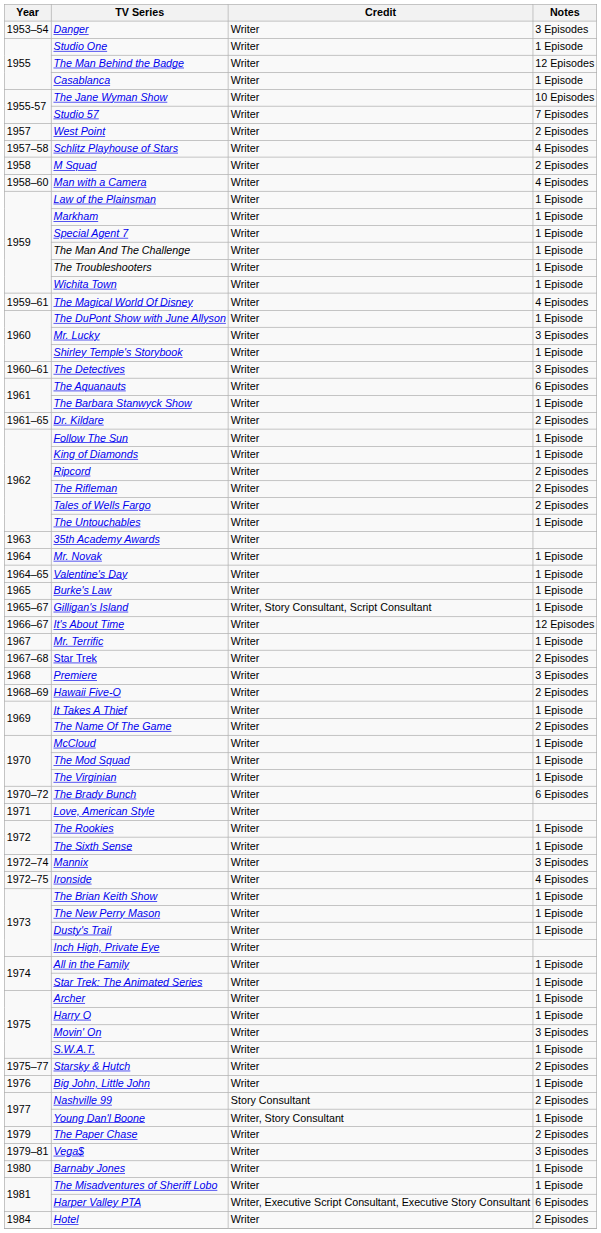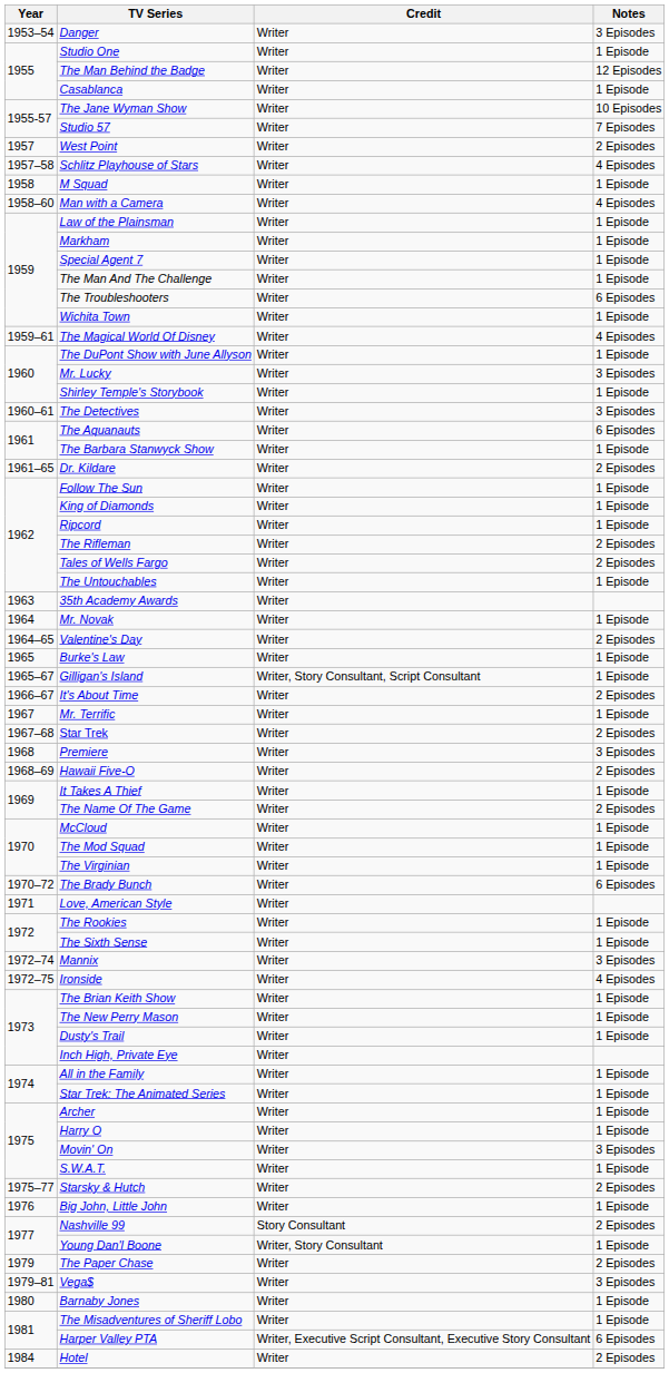M Squad | Notes: 2 Episodes -> 1 Episode
The Troubleshooters | Notes: 1 Episode -> 6 Episodes
Ripcord | Notes: 2 Episodes -> 1 Episode
Valentine's Day | Notes: 1 Episode -> 2 Episodes
It's About Time | Notes: 12 Episodes -> 2 Episodes
